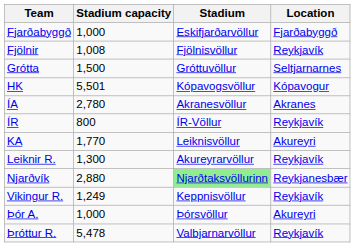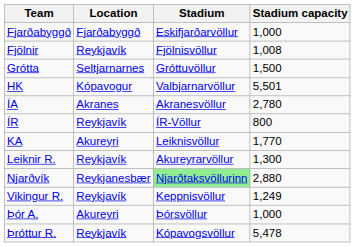columns swapped: Location <-> Stadium capacity
HK | Stadium: Kópavogsvöllur -> Valbjarnarvöllur
Þróttur R. | Stadium: Valbjarnarvöllur -> Kópavogsvöllur
